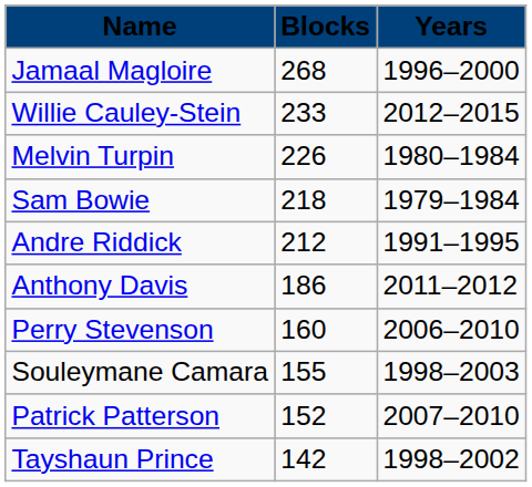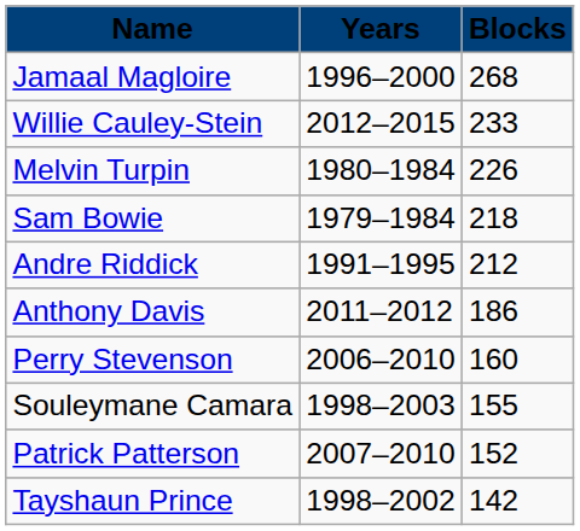columns swapped: Years <-> Blocks
